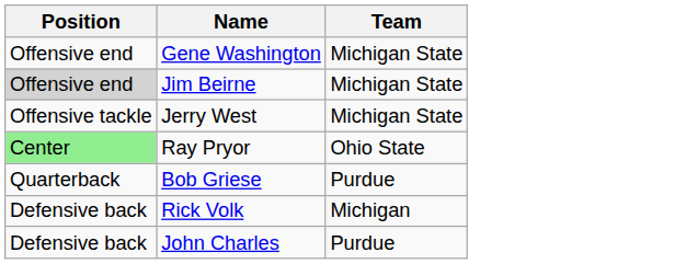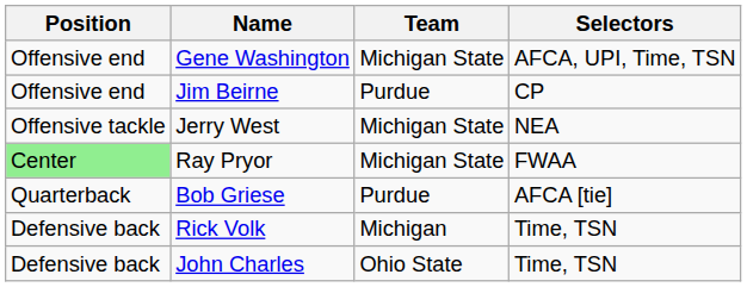+ column: Selectors | AFCA, UPI, Time, TSN | CP | NEA | FWAA | AFCA [tie] | Time, TSN | Time, TSN
Jim Beirne | Position: lightgrey background -> no background
Jim Beirne | Team: Michigan State -> Purdue
Ray Pryor | Team: Ohio State -> Michigan State
John Charles | Team: Purdue -> Ohio State
